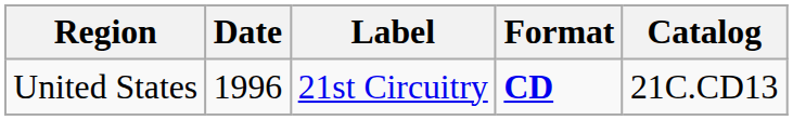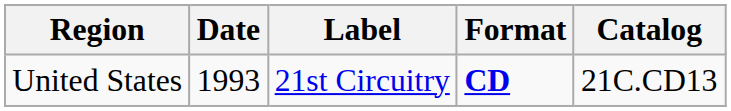United States | Date: 1996 -> 1993
